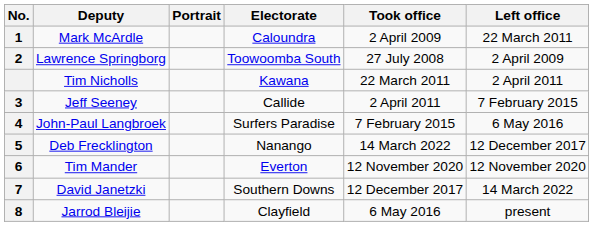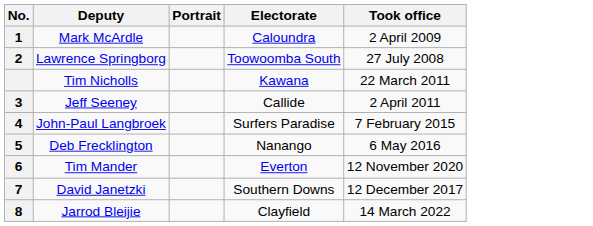- column: Left office | 22 March 2011 | 2 April 2009 | 2 April 2011 | 7 February 2015 | 6 May 2016 | 12 December 2017 | 12 November 2020 | 14 March 2022 | present
Deb Frecklington | Took office: 14 March 2022 -> 6 May 2016
Jarrod Bleijie | Took office: 6 May 2016 -> 14 March 2022
